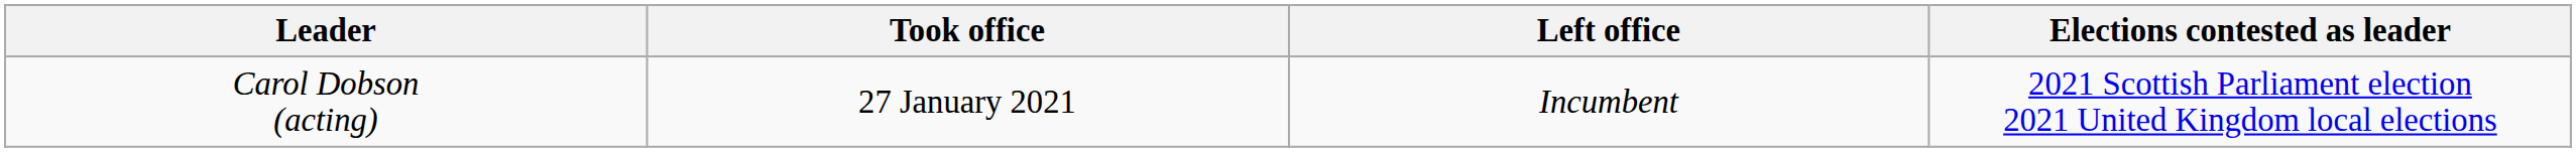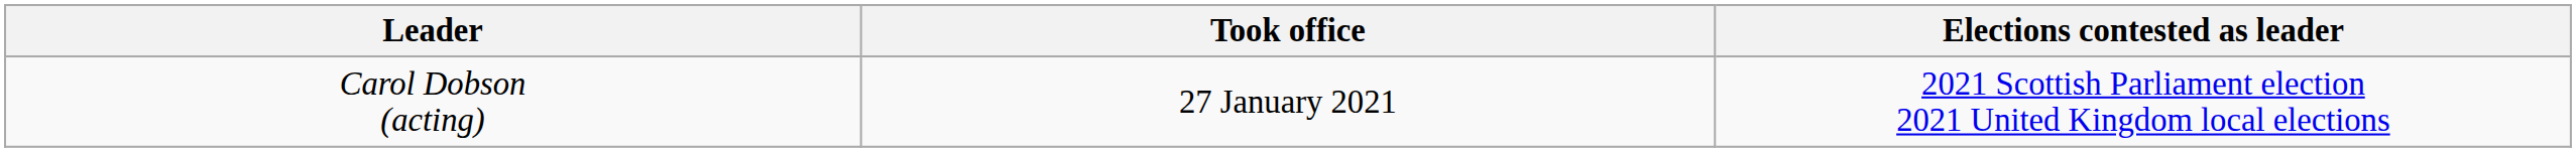- column: Left office | Incumbent
